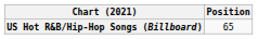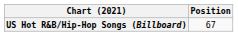US Hot R&B/Hip-Hop Songs (Billboard) | Position: 65 -> 67
